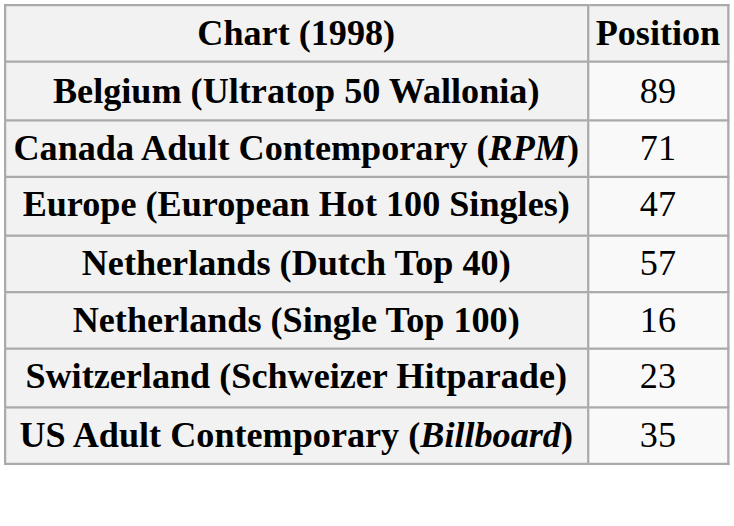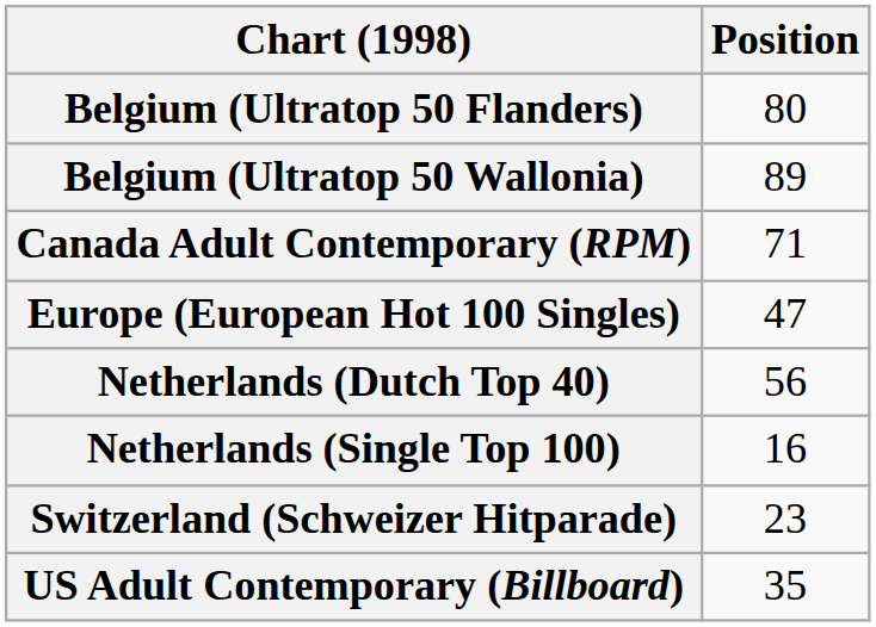+ row: Belgium (Ultratop 50 Flanders) | 80
Netherlands (Dutch Top 40) | Position: 57 -> 56
